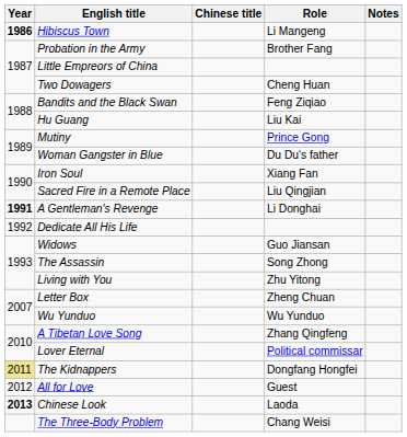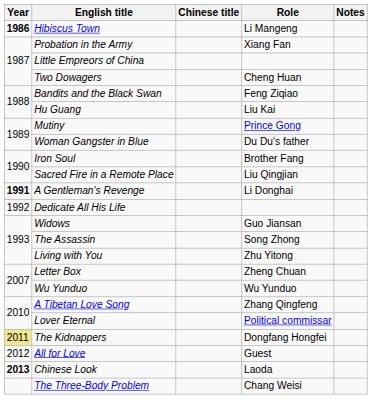Probation in the Army | Role: Brother Fang -> Xiang Fan
Iron Soul | Role: Xiang Fan -> Brother Fang
